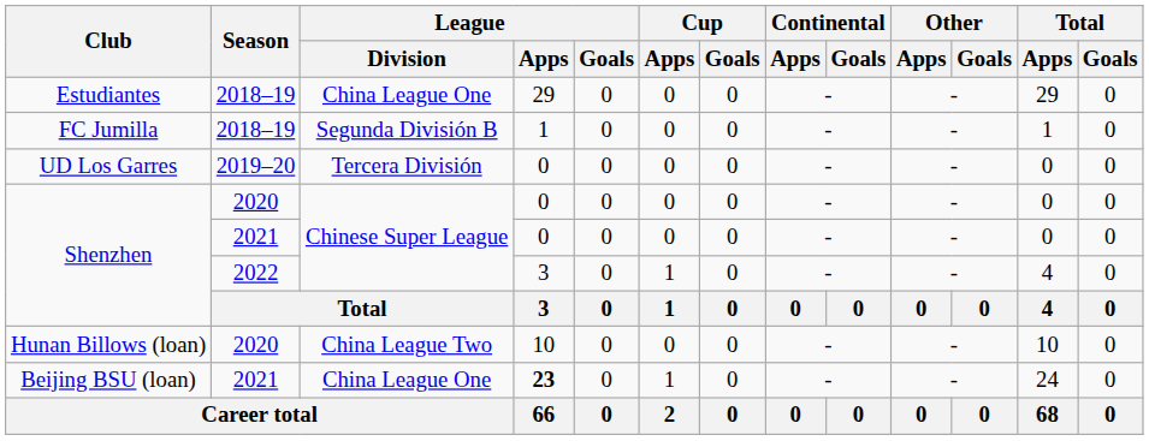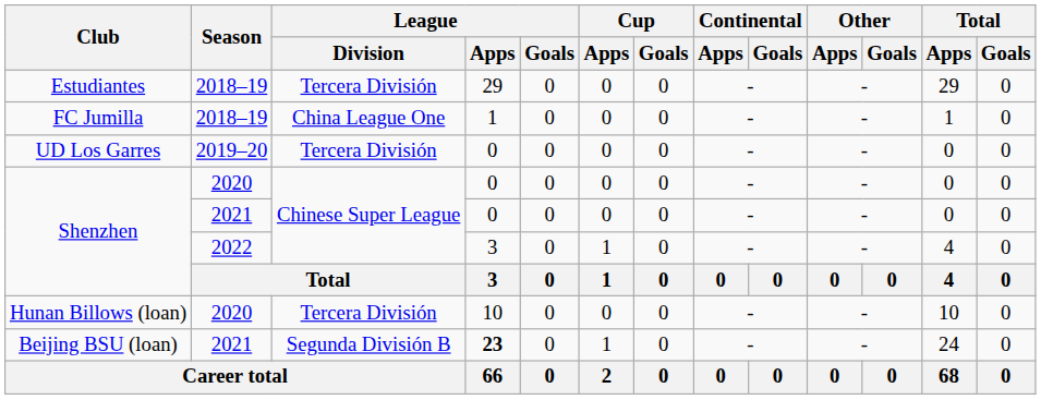Estudiantes | League / Division: China League One -> Tercera División
FC Jumilla | League / Division: Segunda División B -> China League One
Hunan Billows (loan) | League / Division: China League Two -> Tercera División
Beijing BSU (loan) | League / Division: China League One -> Segunda División B
